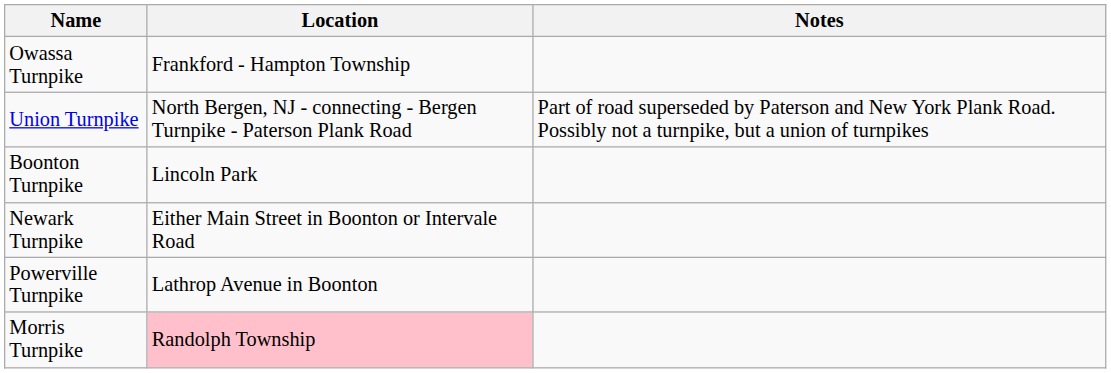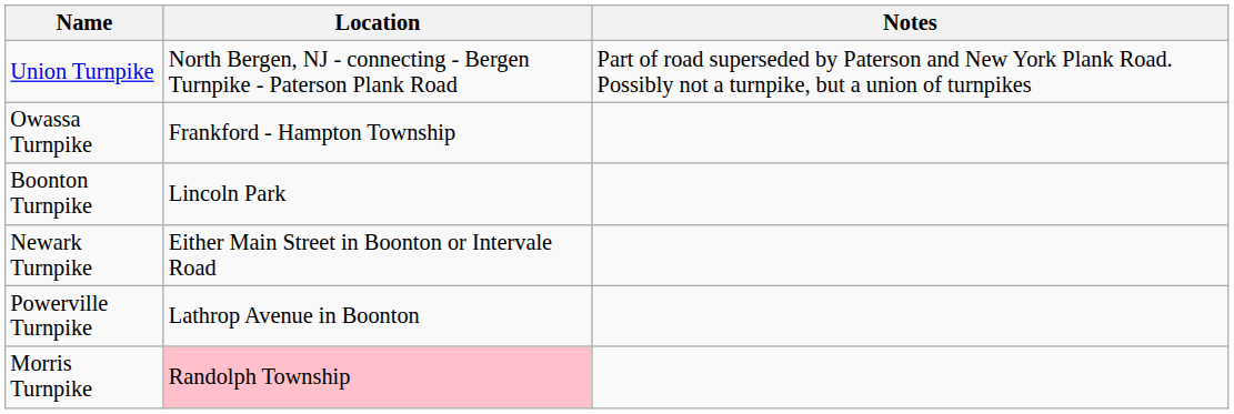rows swapped: Union Turnpike <-> Owassa Turnpike
